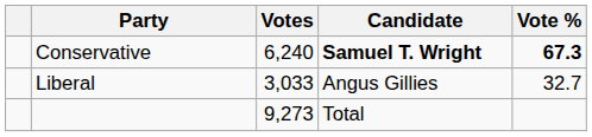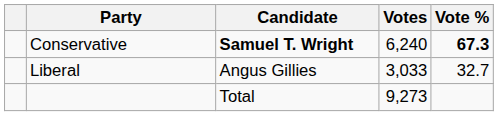columns swapped: Candidate <-> Votes
